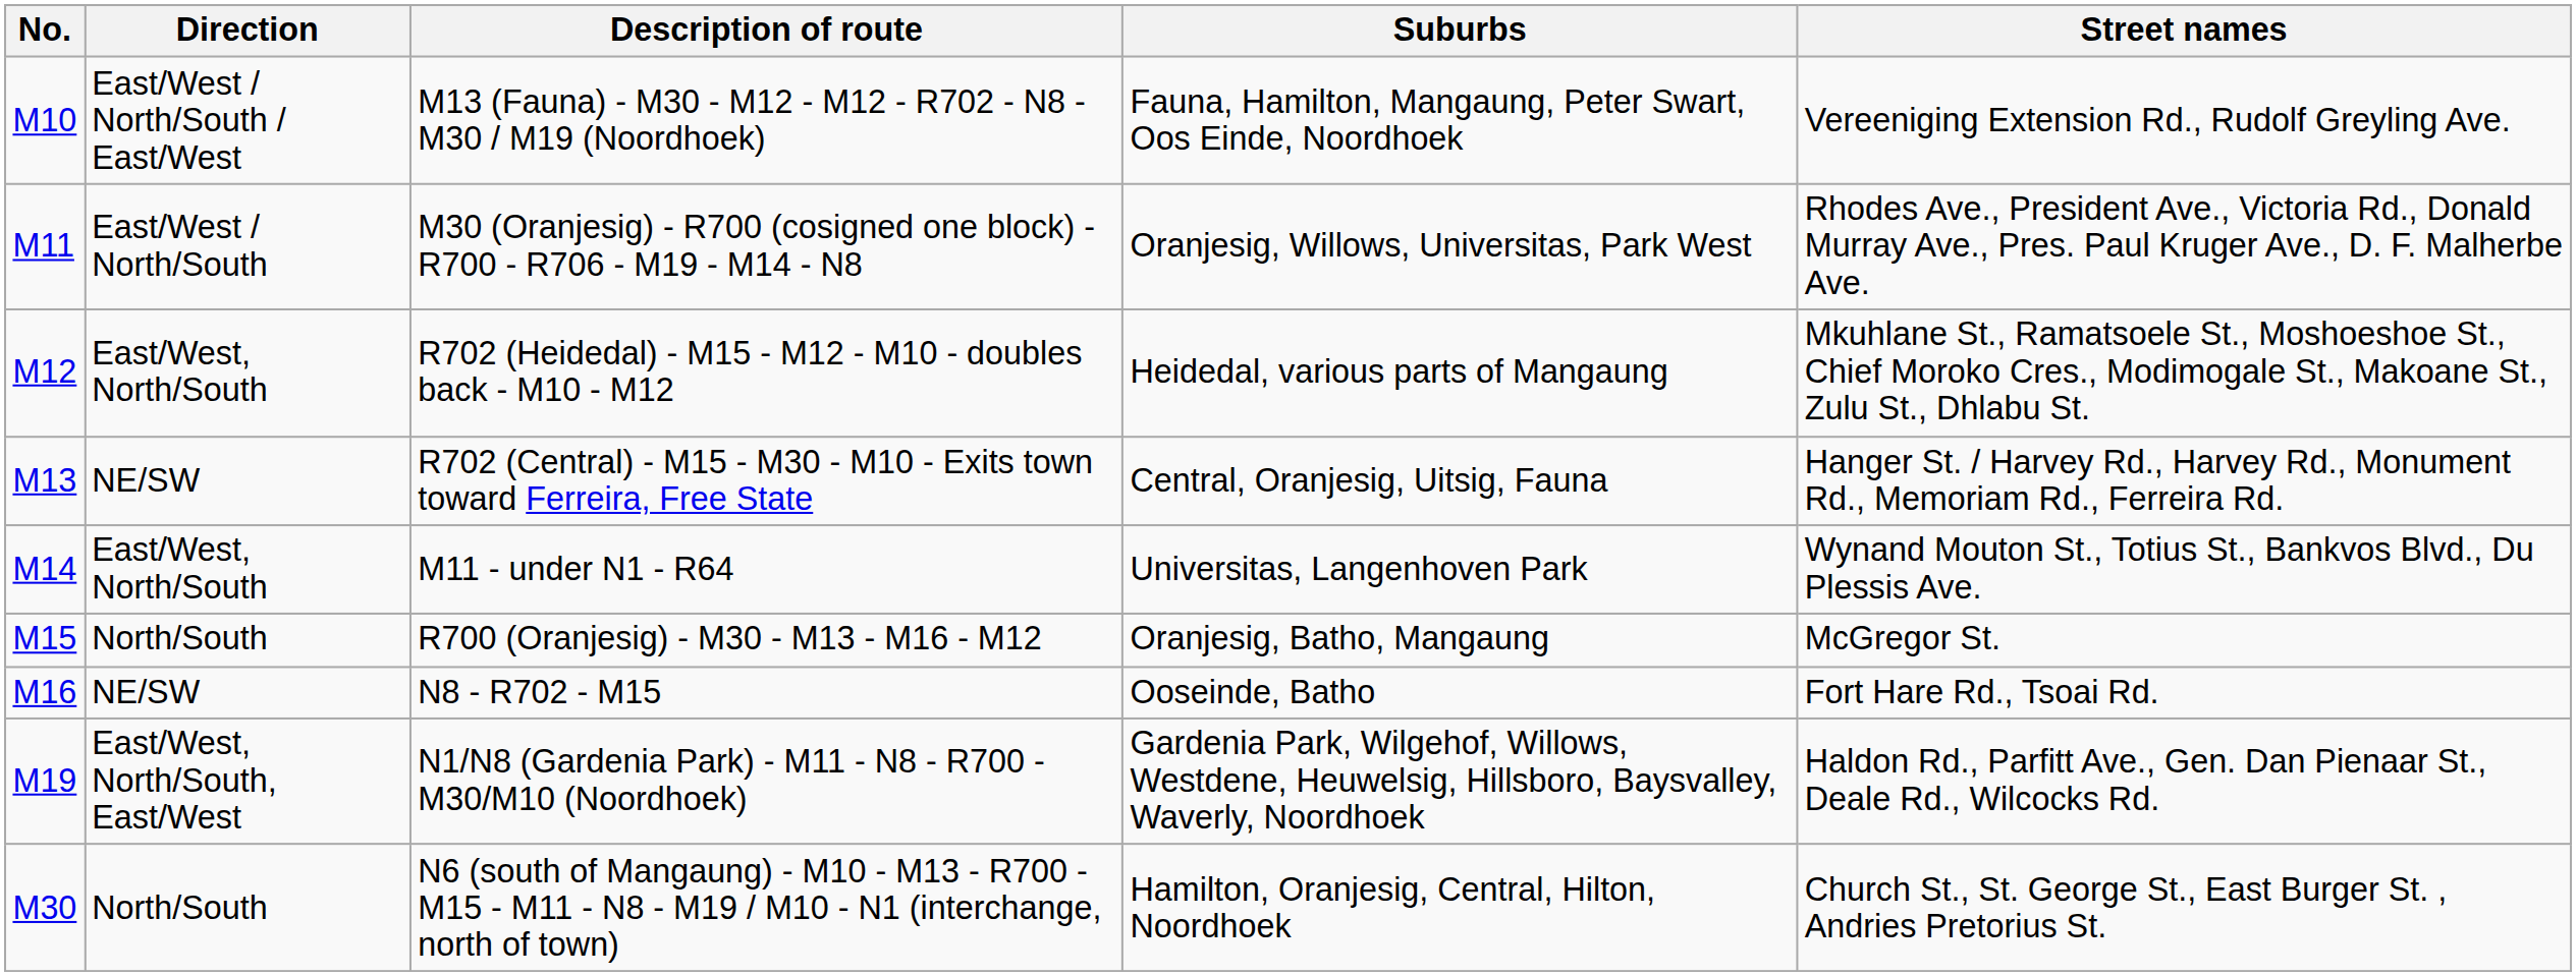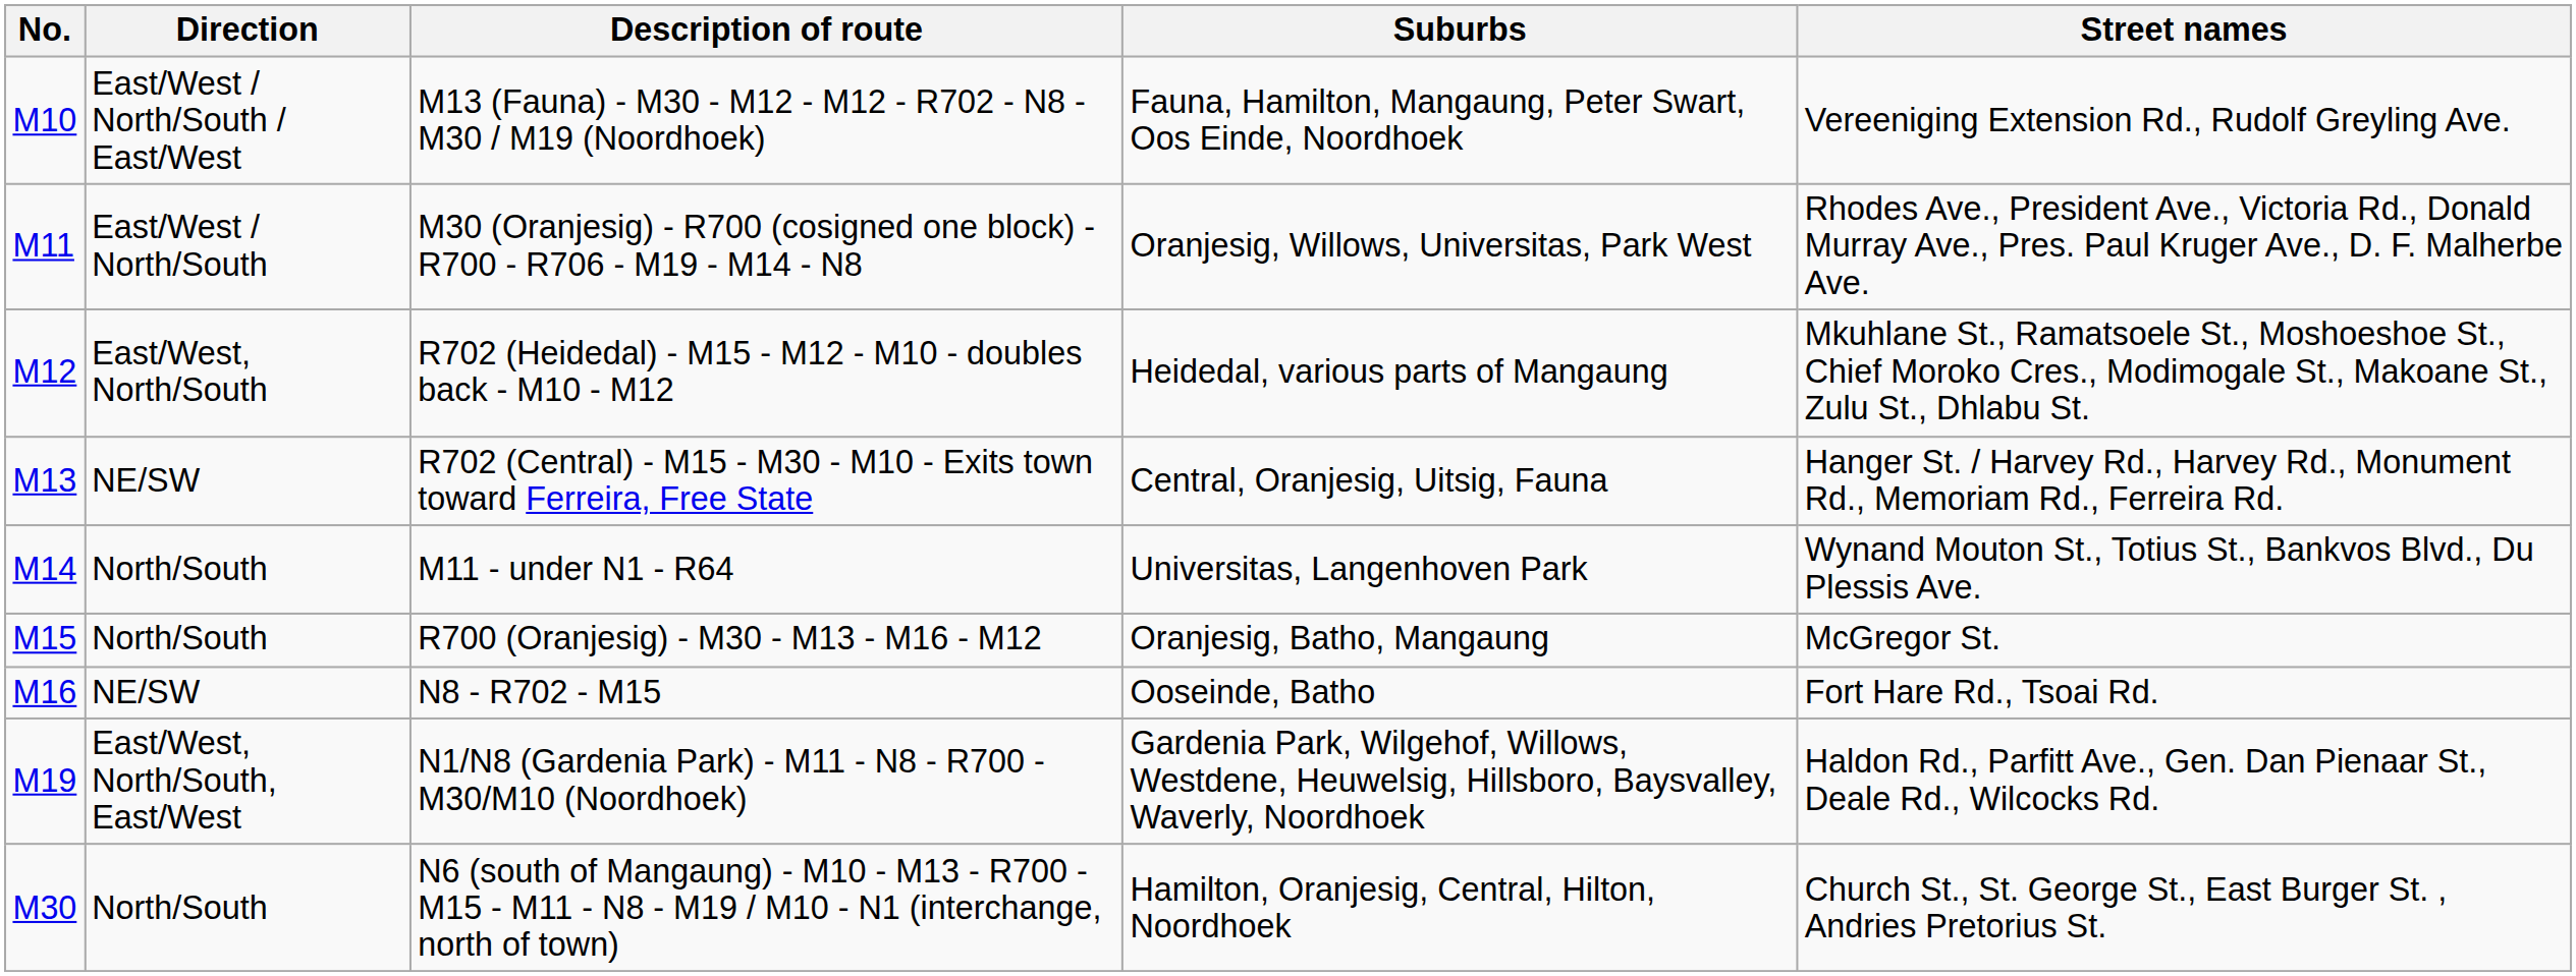M11 - under N1 - R64 | Direction: East/West, North/South -> North/South
